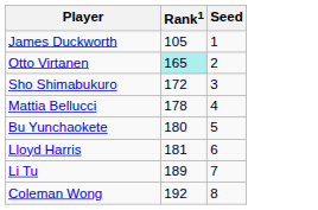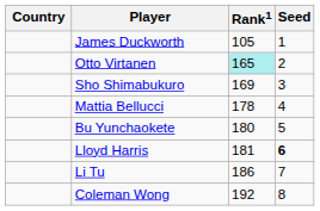+ column: Country
Sho Shimabukuro | Rank1: 172 -> 169
Lloyd Harris | Seed: normal -> bold
Li Tu | Rank1: 189 -> 186
